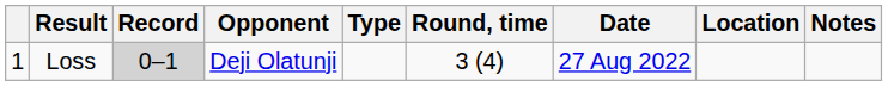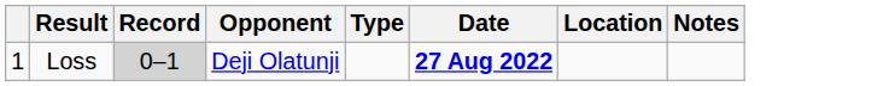- column: Round, time | 3 (4)
Loss | Date: normal -> bold
